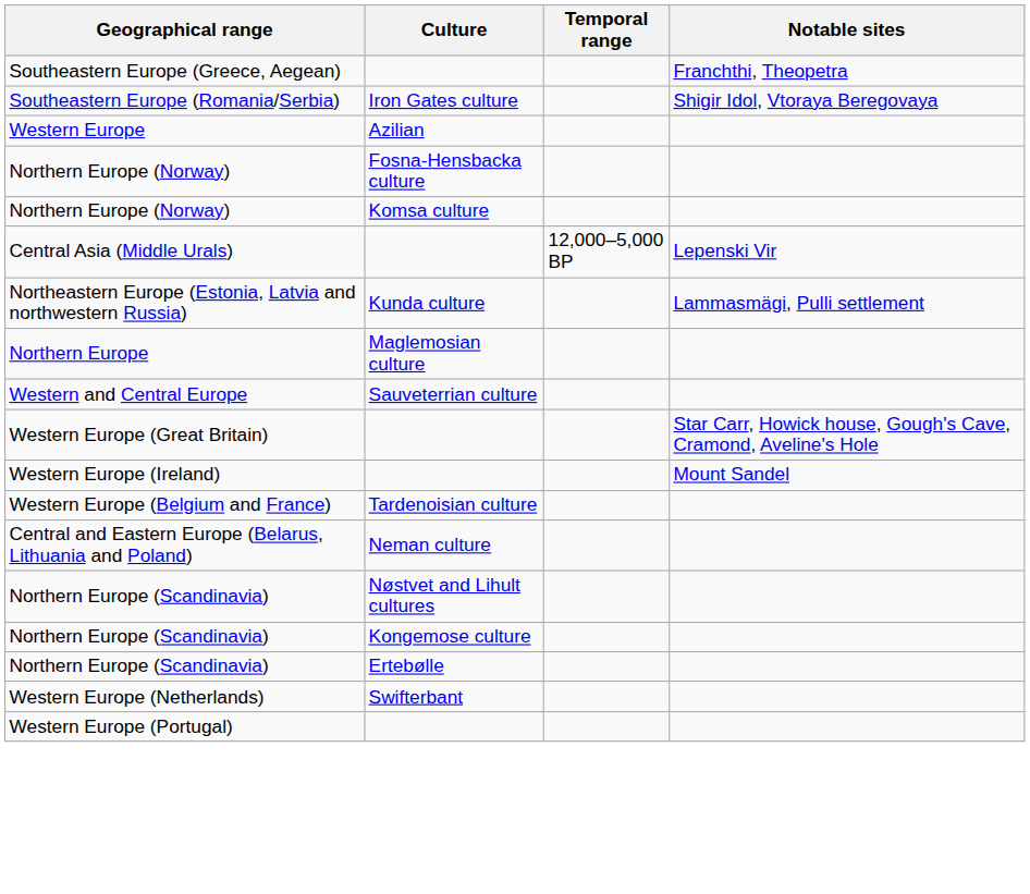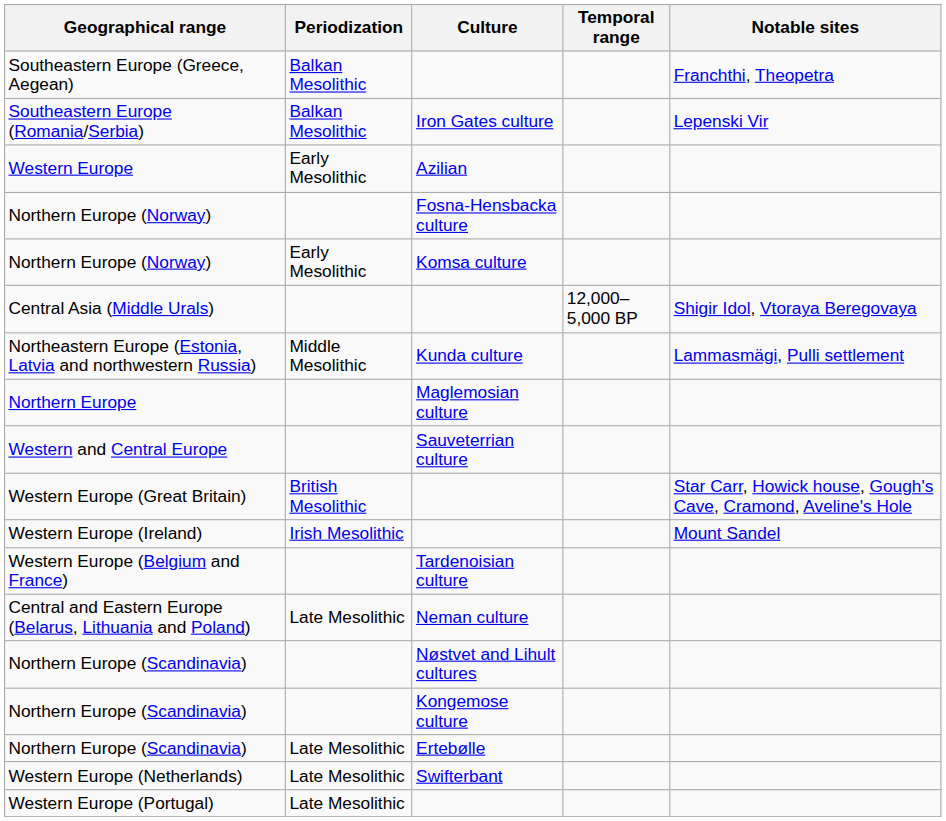+ column: Periodization | Balkan Mesolithic | Balkan Mesolithic | Early Mesolithic | Early Mesolithic | Middle Mesolithic | British Mesolithic | Irish Mesolithic | Late Mesolithic | Late Mesolithic | Late Mesolithic | Late Mesolithic
Southeastern Europe (Romania/Serbia) | Notable sites: Shigir Idol, Vtoraya Beregovaya -> Lepenski Vir
Central Asia (Middle Urals) | Notable sites: Lepenski Vir -> Shigir Idol, Vtoraya Beregovaya
